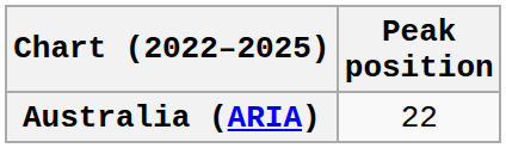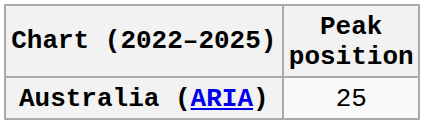Australia (ARIA) | Peak position: 22 -> 25
